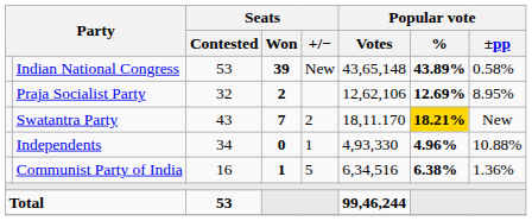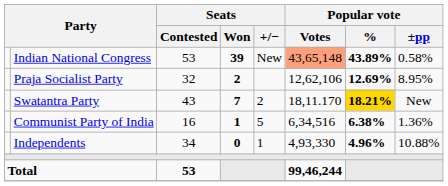Indian National Congress | Popular vote / Votes: no background -> lightsalmon background
rows swapped: Communist Party of India <-> Independents
